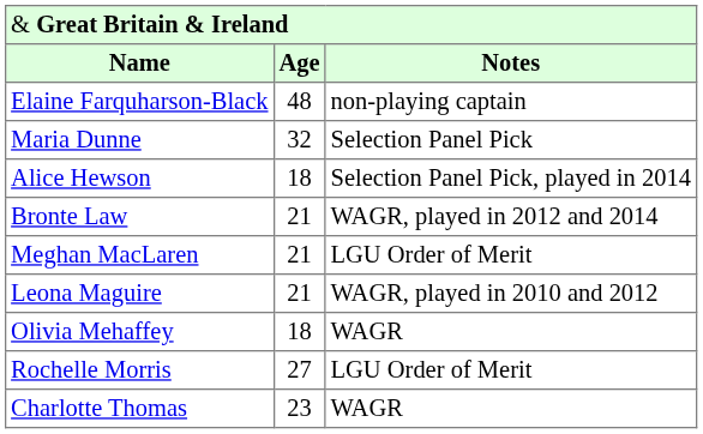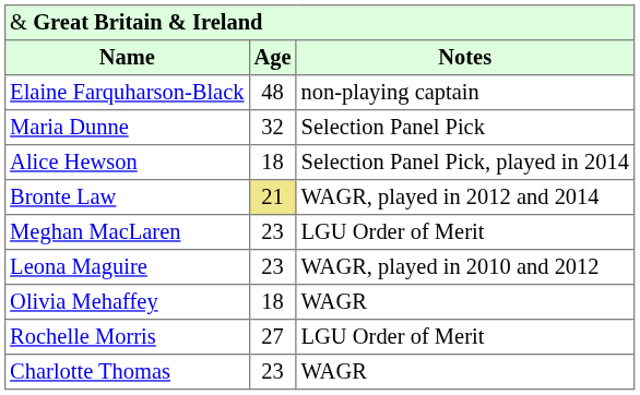Bronte Law | column 2: no background -> khaki background
Meghan MacLaren | column 2: 21 -> 23
Leona Maguire | column 2: 21 -> 23
